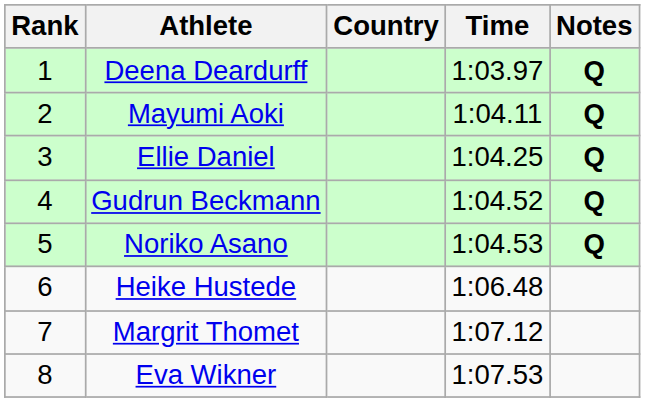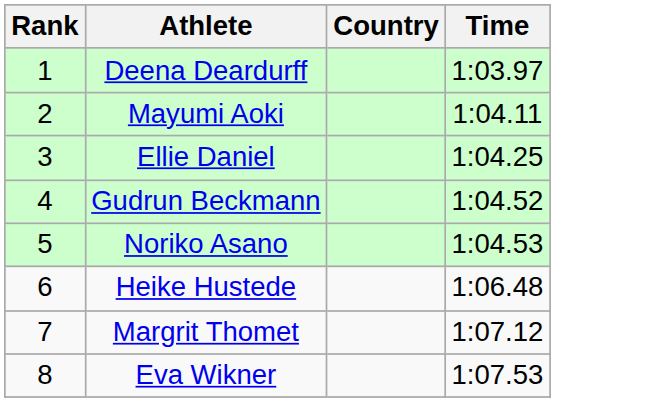- column: Notes | Q | Q | Q | Q | Q
